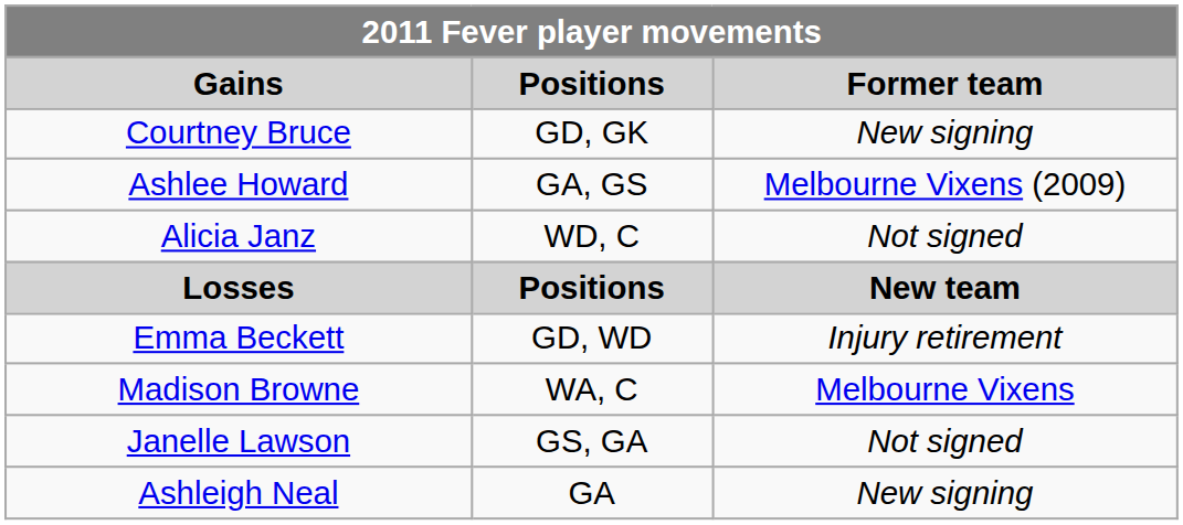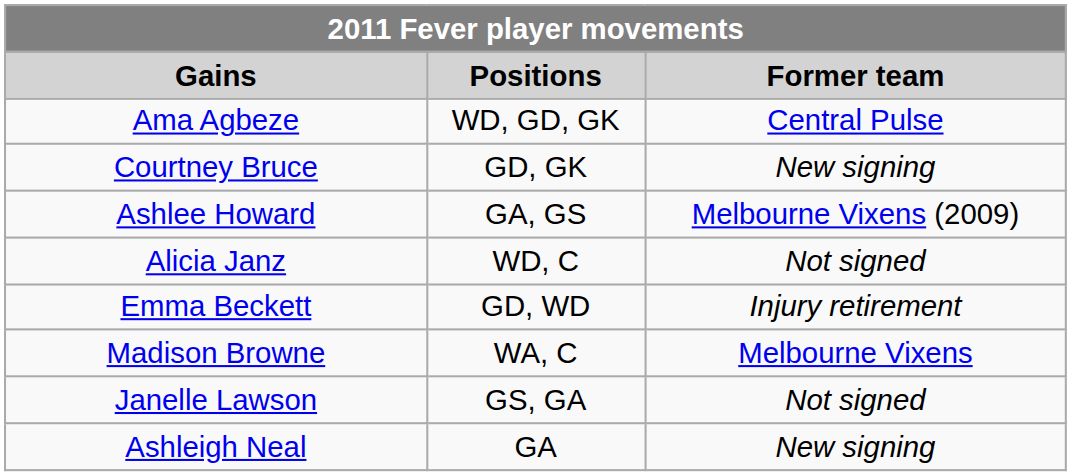+ row: Ama Agbeze | WD, GD, GK | Central Pulse
- row: Losses | Positions | New team
